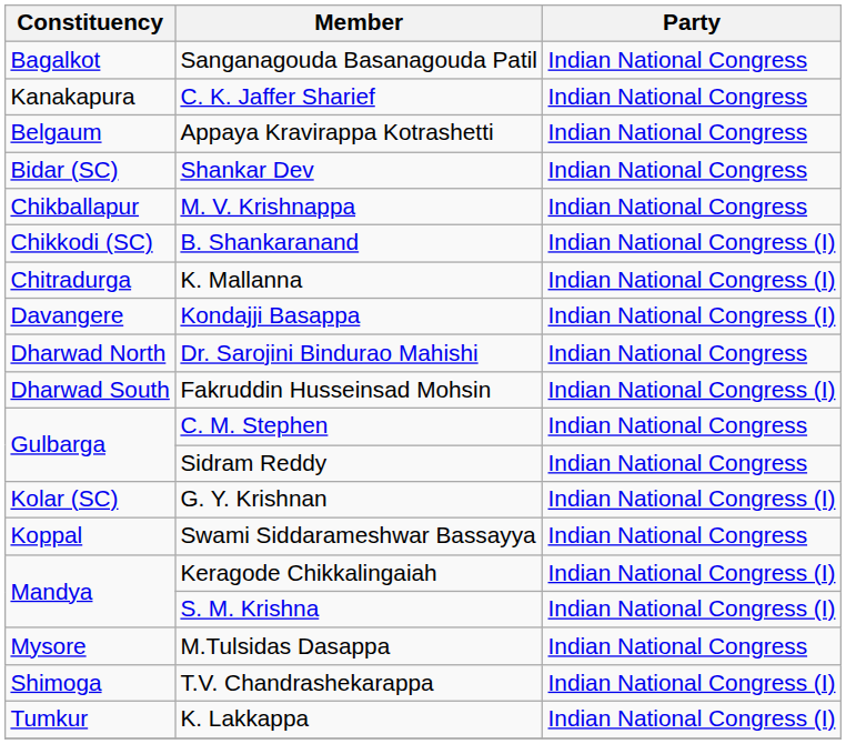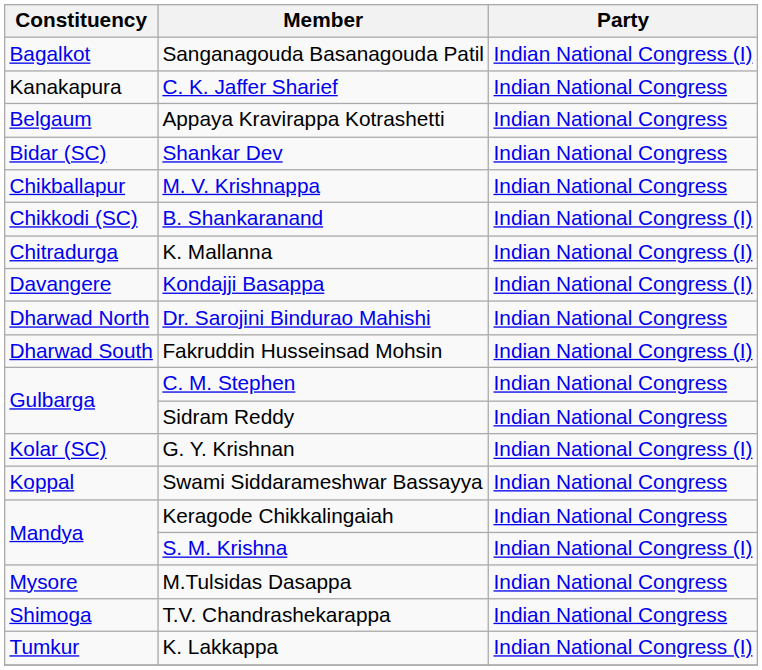Sanganagouda Basanagouda Patil | Party: Indian National Congress -> Indian National Congress (I)
Keragode Chikkalingaiah | Party: Indian National Congress (I) -> Indian National Congress
T.V. Chandrashekarappa | Party: Indian National Congress (I) -> Indian National Congress
